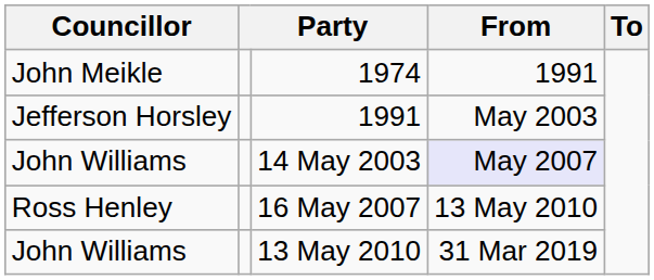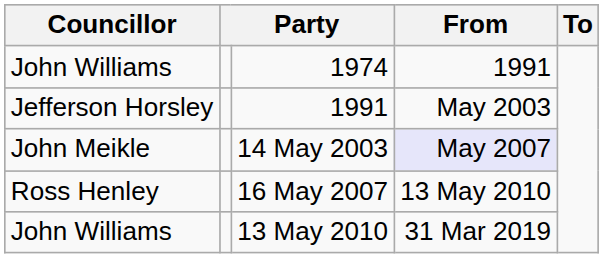1974 | Councillor: John Meikle -> John Williams
14 May 2003 | Councillor: John Williams -> John Meikle
